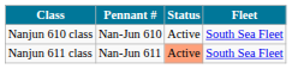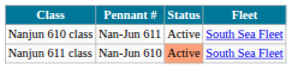Nanjun 610 class | Pennant #: Nan-Jun 610 -> Nan-Jun 611
Nanjun 611 class | Pennant #: Nan-Jun 611 -> Nan-Jun 610
